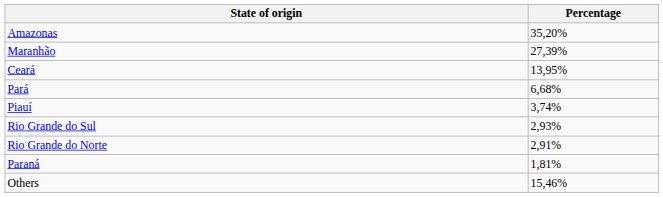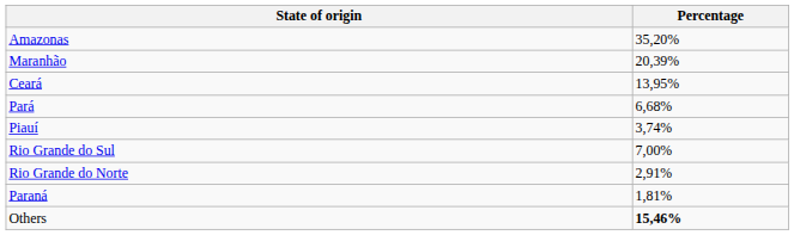Maranhão | Percentage: 27,39% -> 20,39%
Rio Grande do Sul | Percentage: 2,93% -> 7,00%
Others | Percentage: normal -> bold
